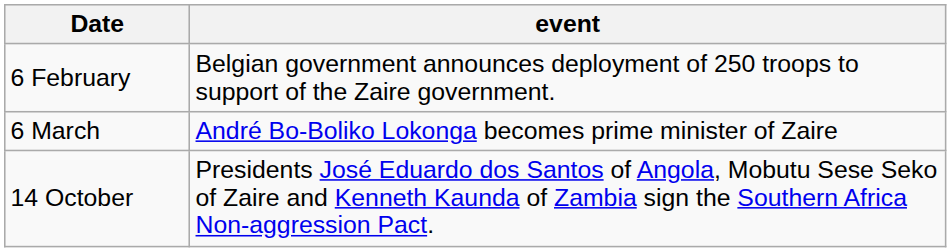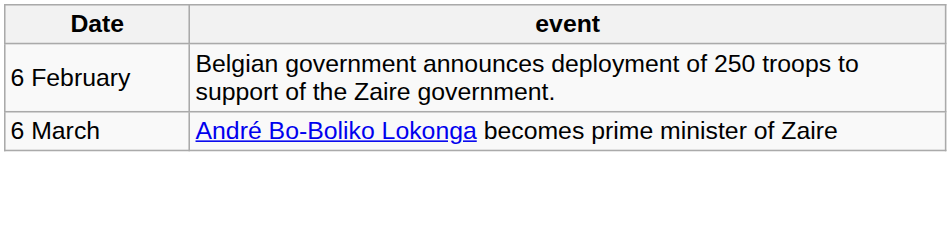- row: 14 October | Presidents José Eduardo dos Santos of Angola, Mobutu Sese Seko of Zaire and Kenneth Kaunda of Zambia sign the Southern Africa Non-aggression Pact.
